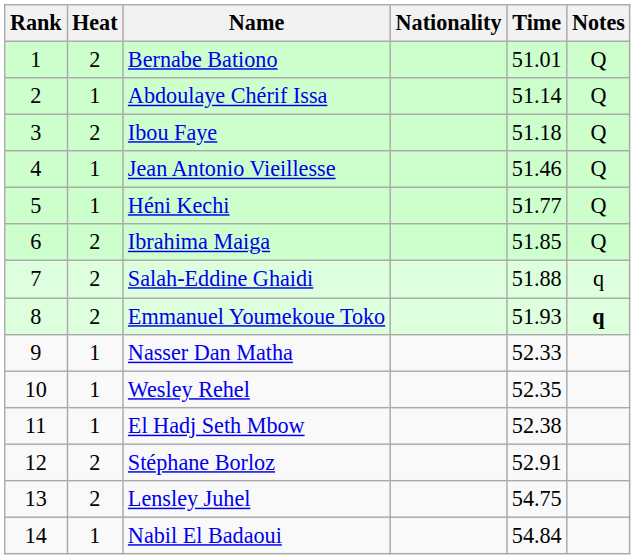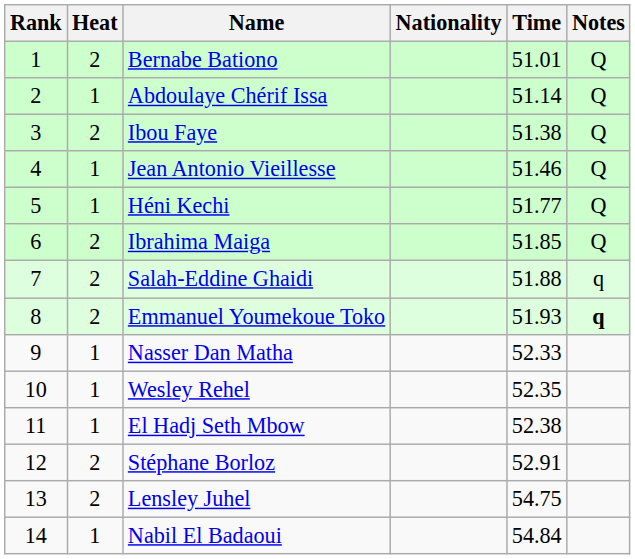Ibou Faye | Time: 51.18 -> 51.38
